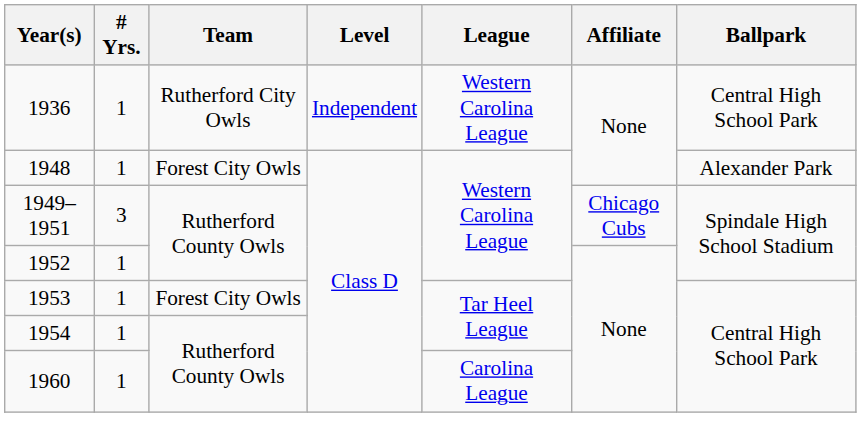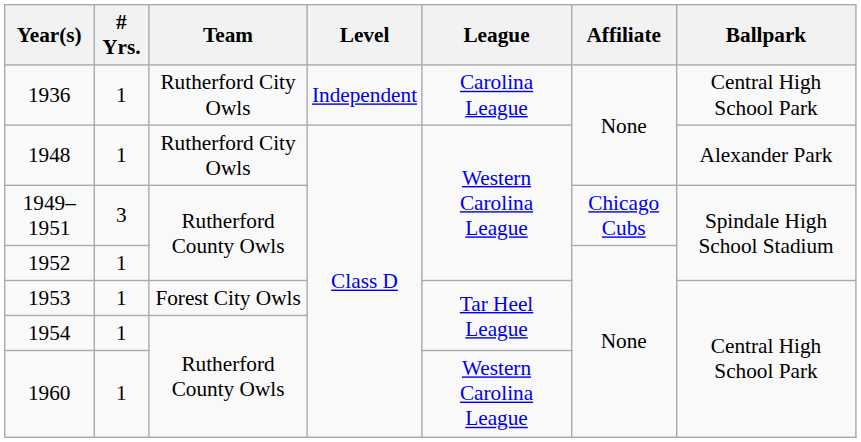1936 | League: Western Carolina League -> Carolina League
1948 | Team: Forest City Owls -> Rutherford City Owls
1960 | League: Carolina League -> Western Carolina League
